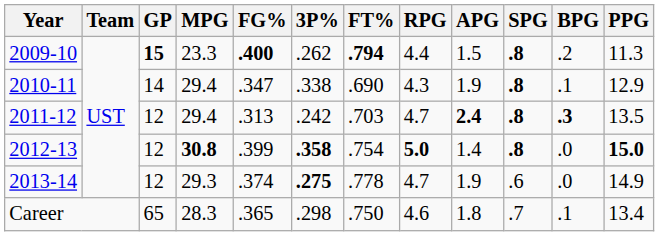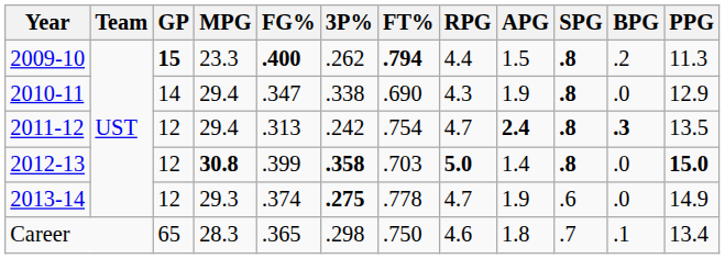2010-11 | BPG: .1 -> .0
2011-12 | FT%: .703 -> .754
2012-13 | FT%: .754 -> .703
